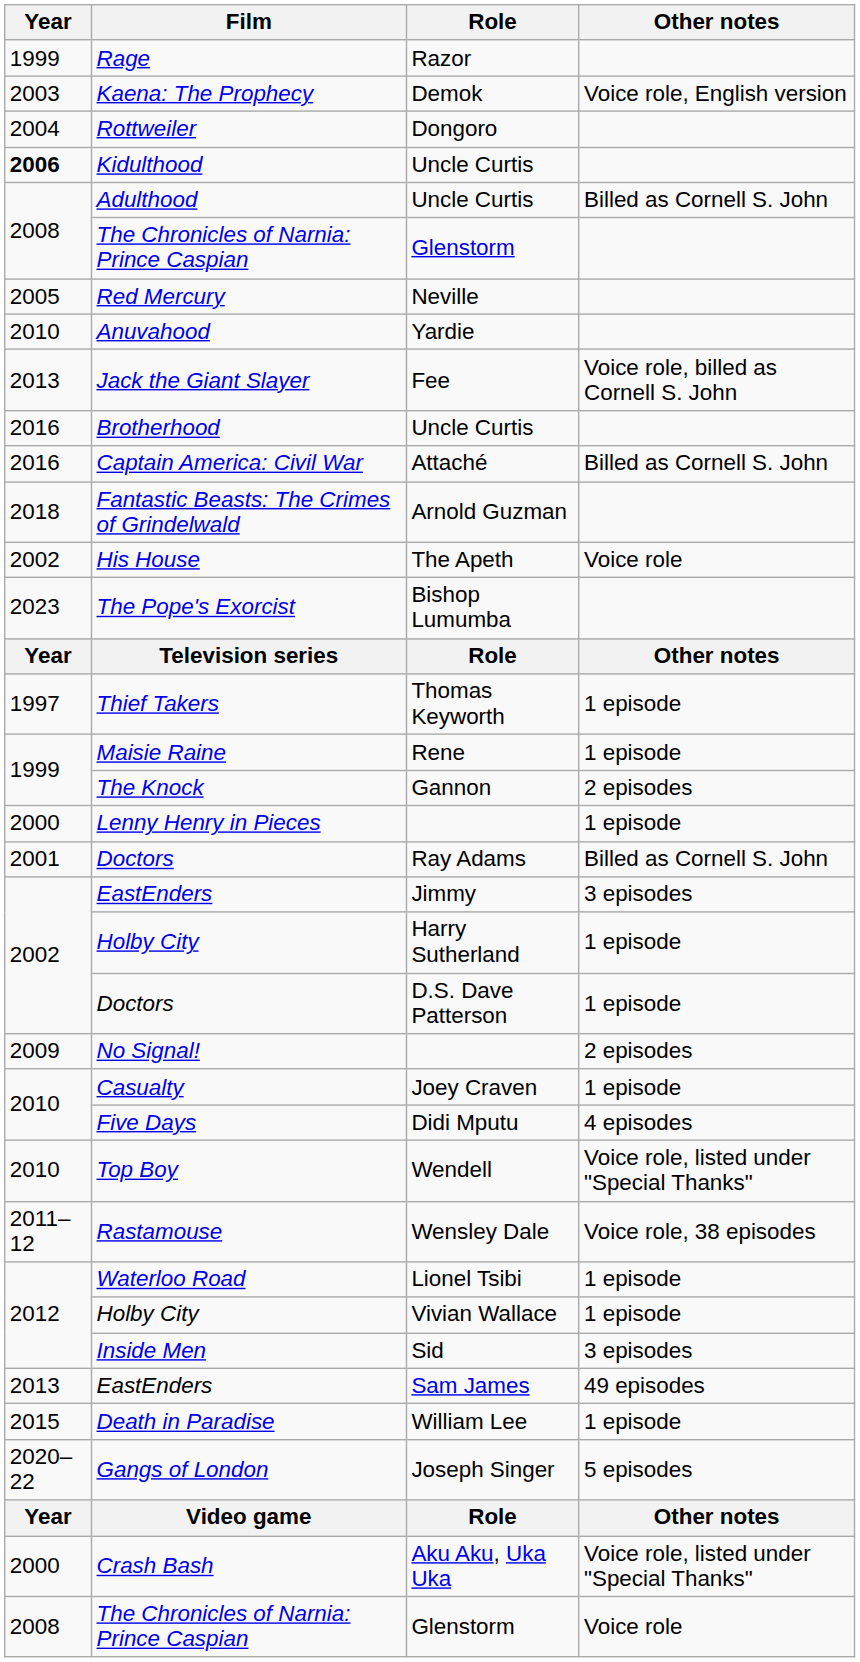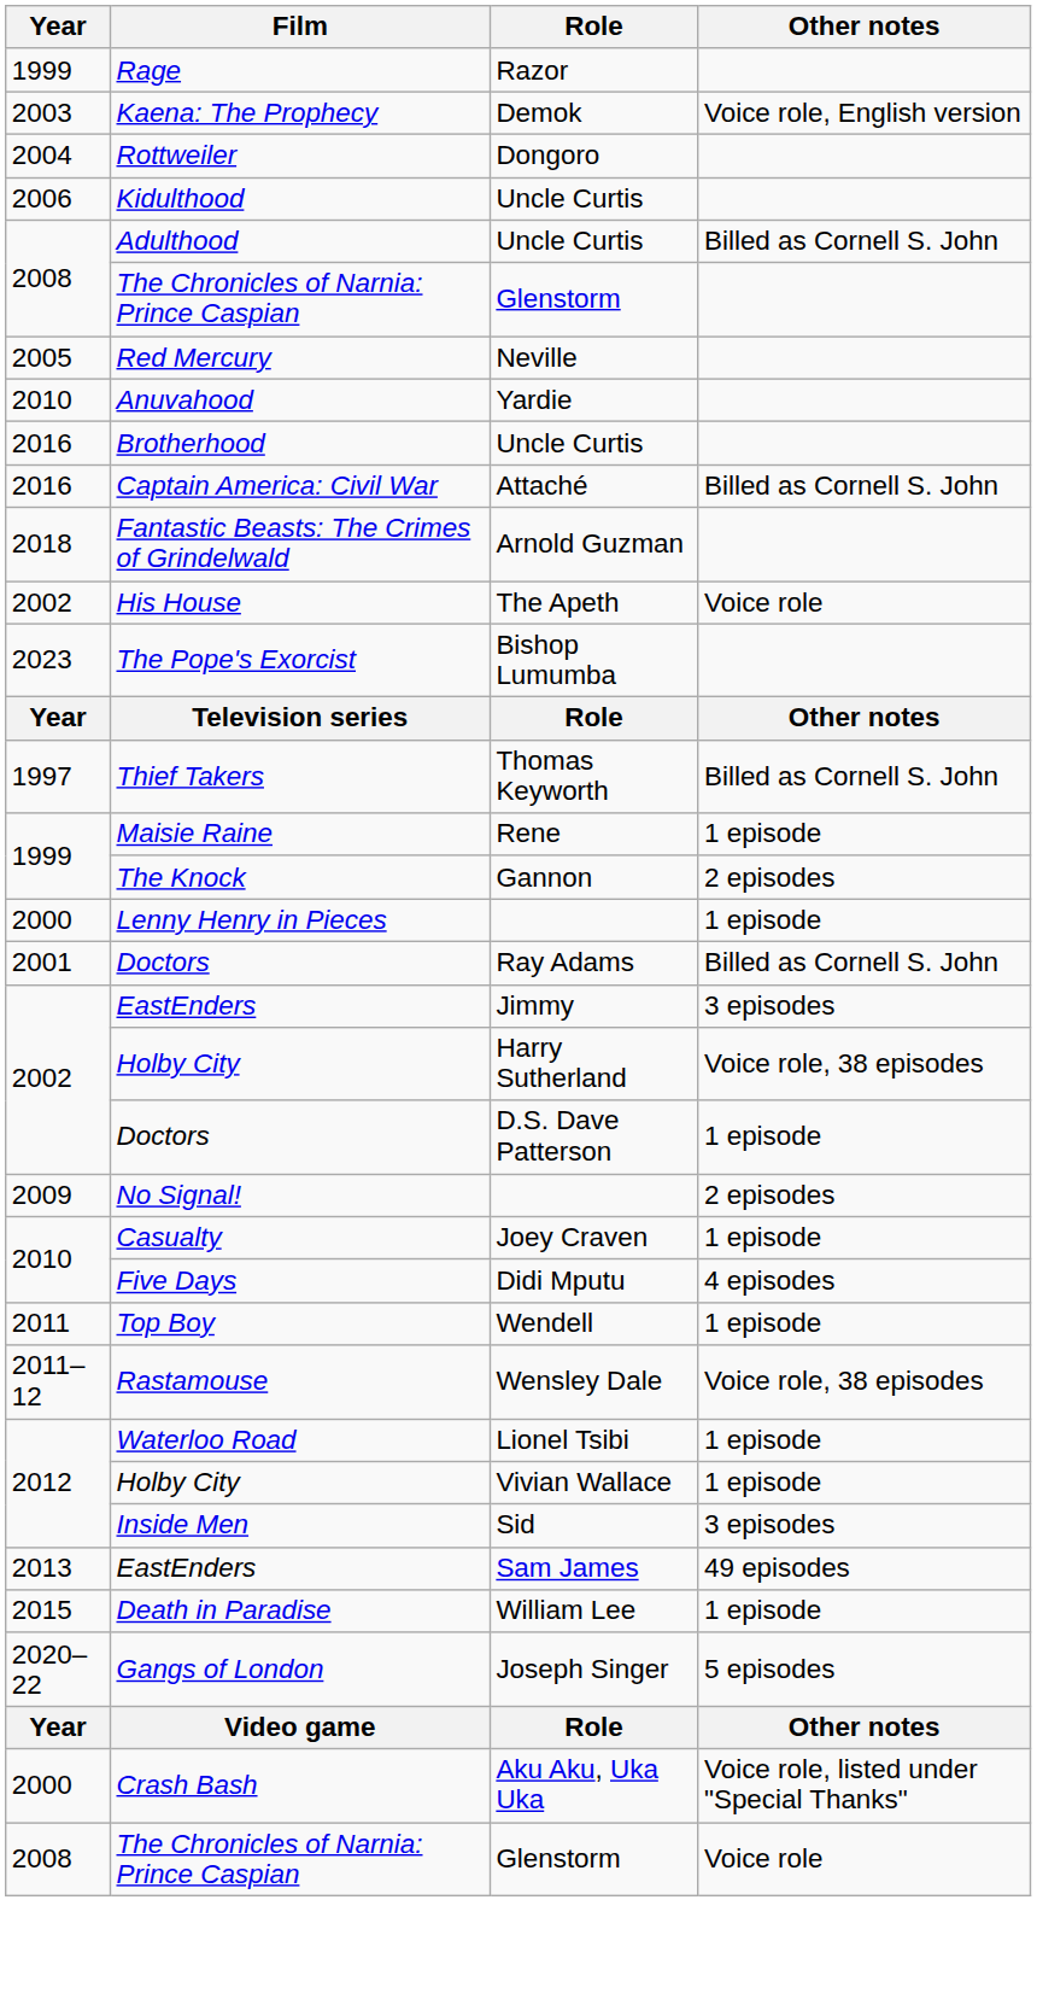Kidulthood | Year: bold -> normal
- row: 2013 | Jack the Giant Slayer | Fee | Voice role, billed as Cornell S. John
Thief Takers | Other notes: 1 episode -> Billed as Cornell S. John
Holby City / Harry Sutherland | Other notes: 1 episode -> Voice role, 38 episodes
Top Boy | Year: 2010 -> 2011
Top Boy | Other notes: Voice role, listed under "Special Thanks" -> 1 episode
